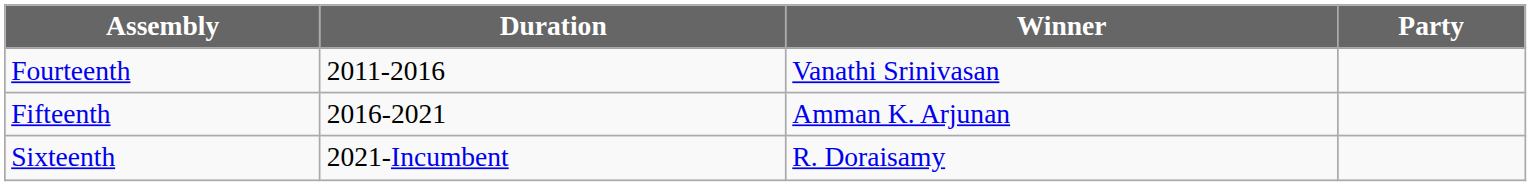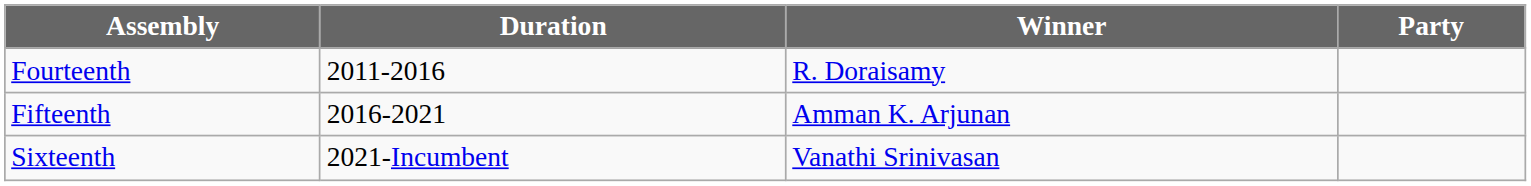Fourteenth | Winner: Vanathi Srinivasan -> R. Doraisamy
Sixteenth | Winner: R. Doraisamy -> Vanathi Srinivasan
